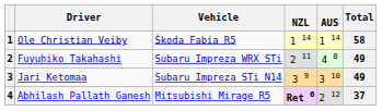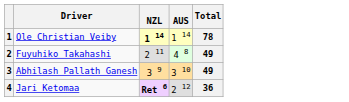- column: Vehicle | Škoda Fabia R5 | Subaru Impreza WRX STi | Subaru Impreza STi N14 | Mitsubishi Mirage R5
1 | NZL: normal -> bold
1 | Total: 58 -> 78
3 | Driver: Jari Ketomaa -> Abhilash Pallath Ganesh
4 | Driver: Abhilash Pallath Ganesh -> Jari Ketomaa
4 | Total: 37 -> 36
